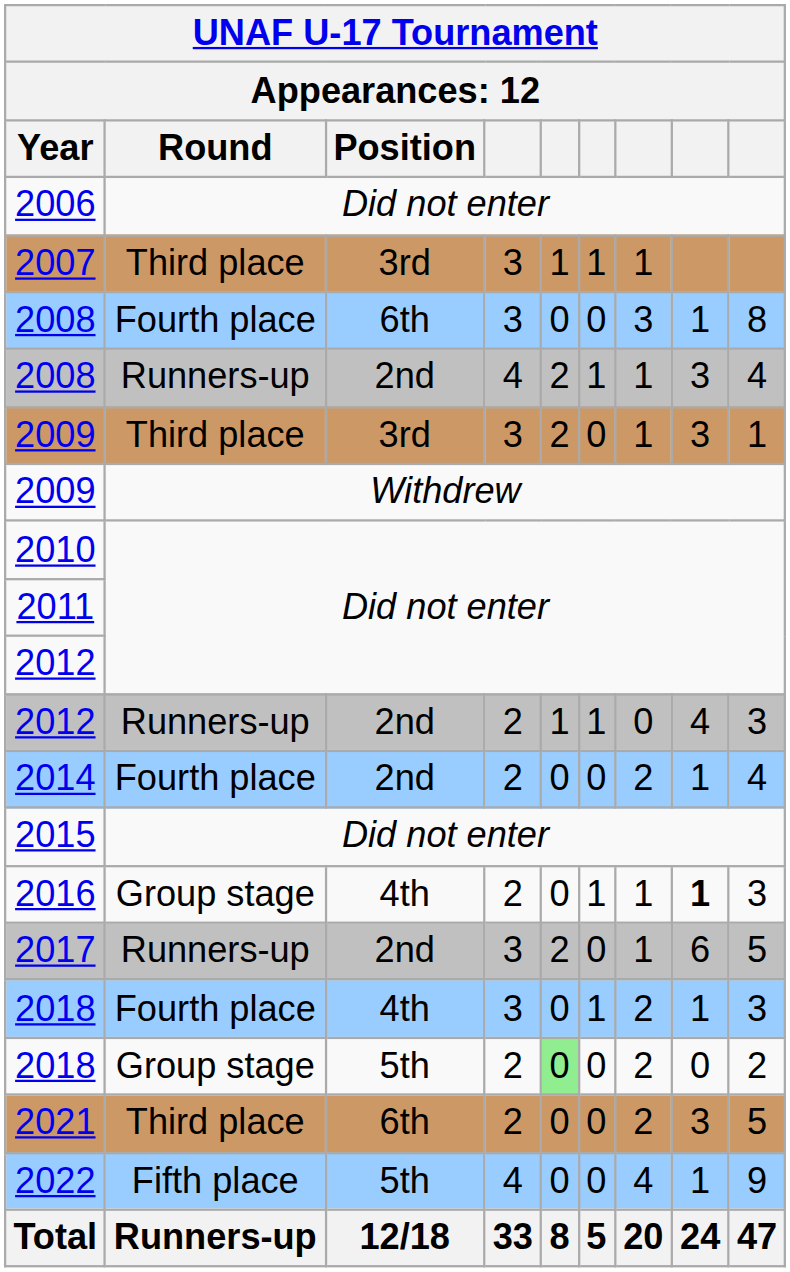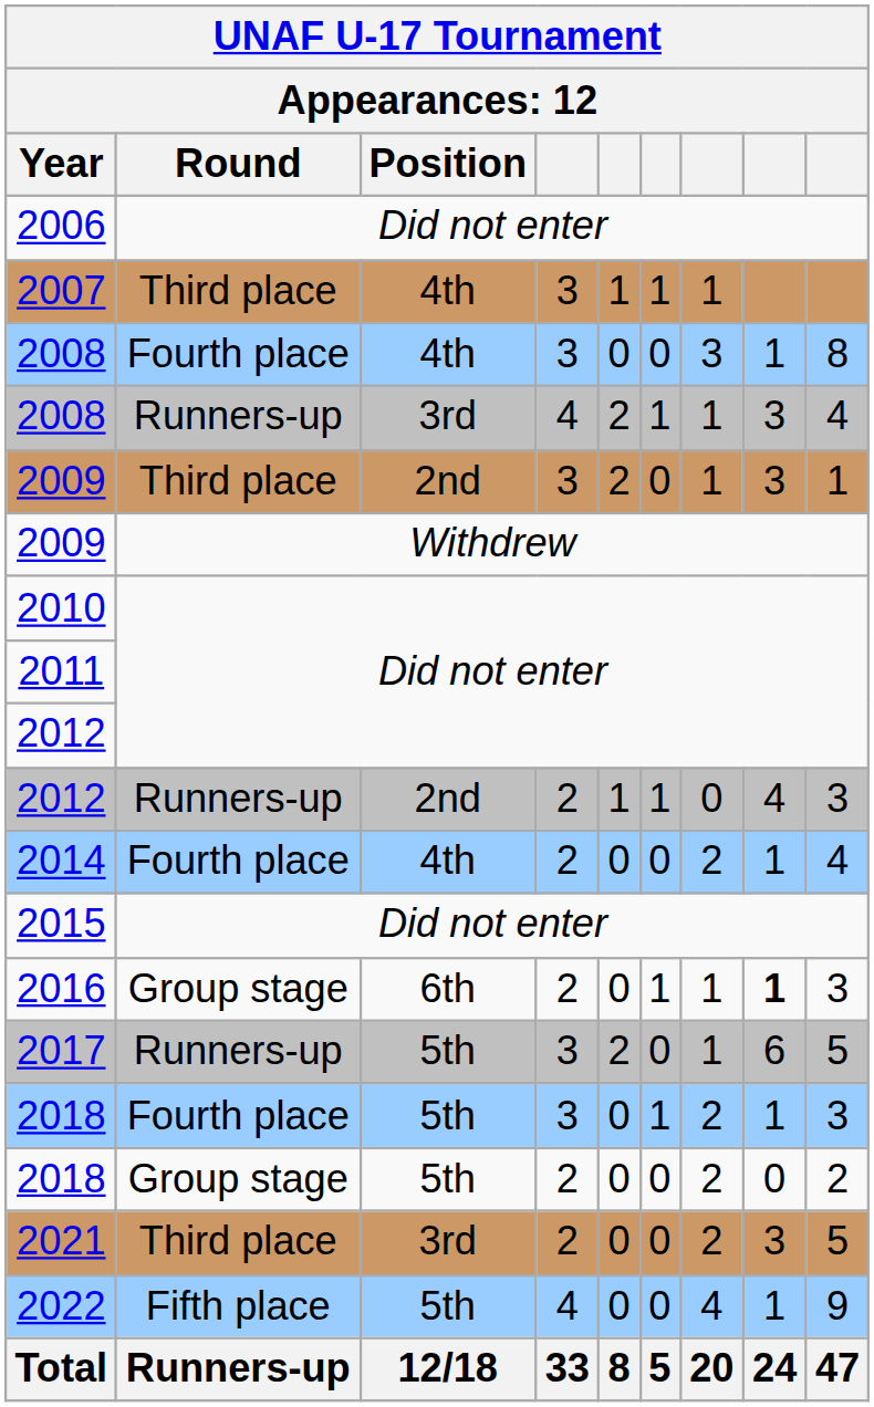2007 | Position: 3rd -> 4th
2008 / Fourth place | Position: 6th -> 4th
2008 / Runners-up | Position: 2nd -> 3rd
2009 / Third place | Position: 3rd -> 2nd
2014 | Position: 2nd -> 4th
2016 | Position: 4th -> 6th
2017 | Position: 2nd -> 5th
2018 / Fourth place | Position: 4th -> 5th
2018 / Group stage | column 5: lightgreen background -> no background
2021 | Position: 6th -> 3rd
